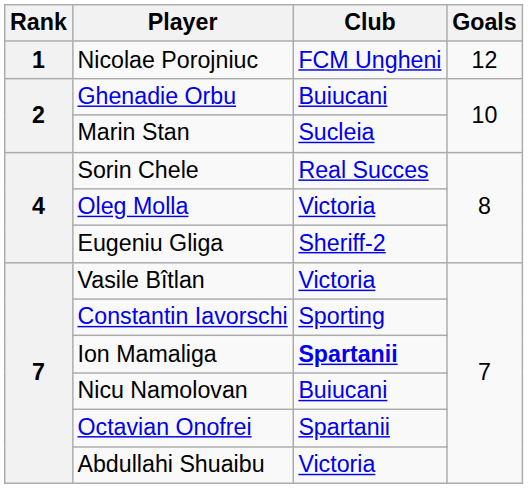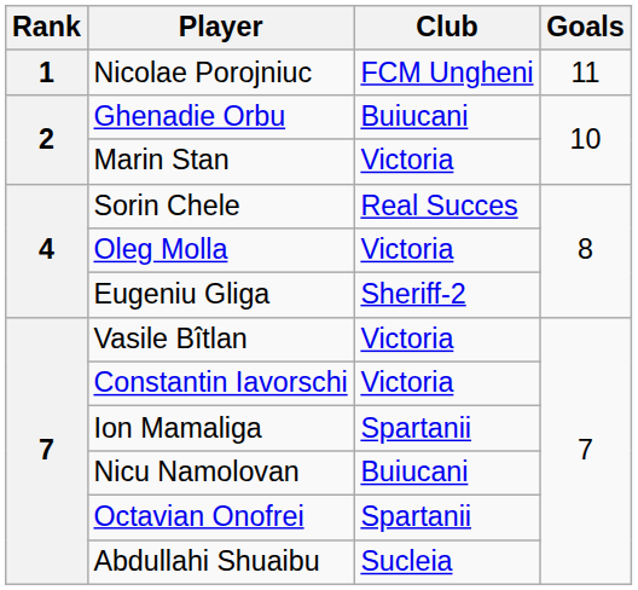Nicolae Porojniuc | Goals: 12 -> 11
Marin Stan | Club: Sucleia -> Victoria
Constantin Iavorschi | Club: Sporting -> Victoria
Ion Mamaliga | Club: bold -> normal
Abdullahi Shuaibu | Club: Victoria -> Sucleia
